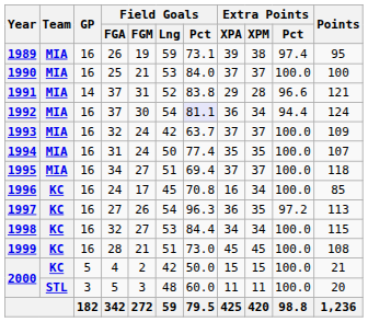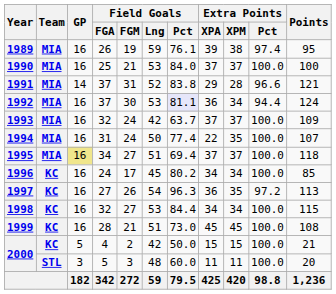1989 | Field Goals / Pct: 73.1 -> 76.1
1992 | Field Goals / Lng: 54 -> 53
1994 | Extra Points / XPA: 35 -> 22
1995 | GP: no background -> khaki background
1996 | Field Goals / Pct: 70.8 -> 80.2
1996 | Extra Points / XPA: 16 -> 34
